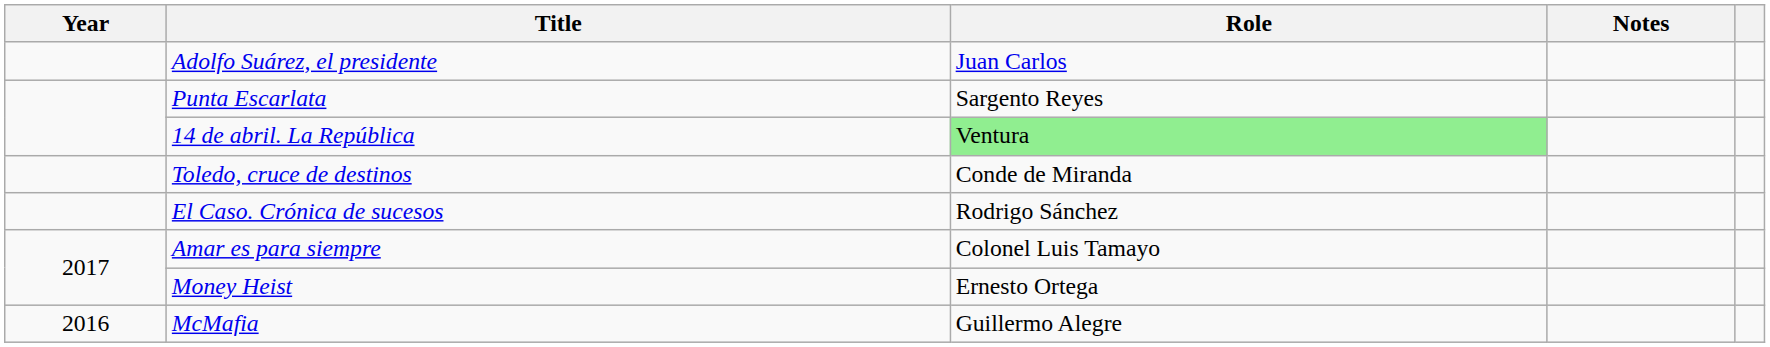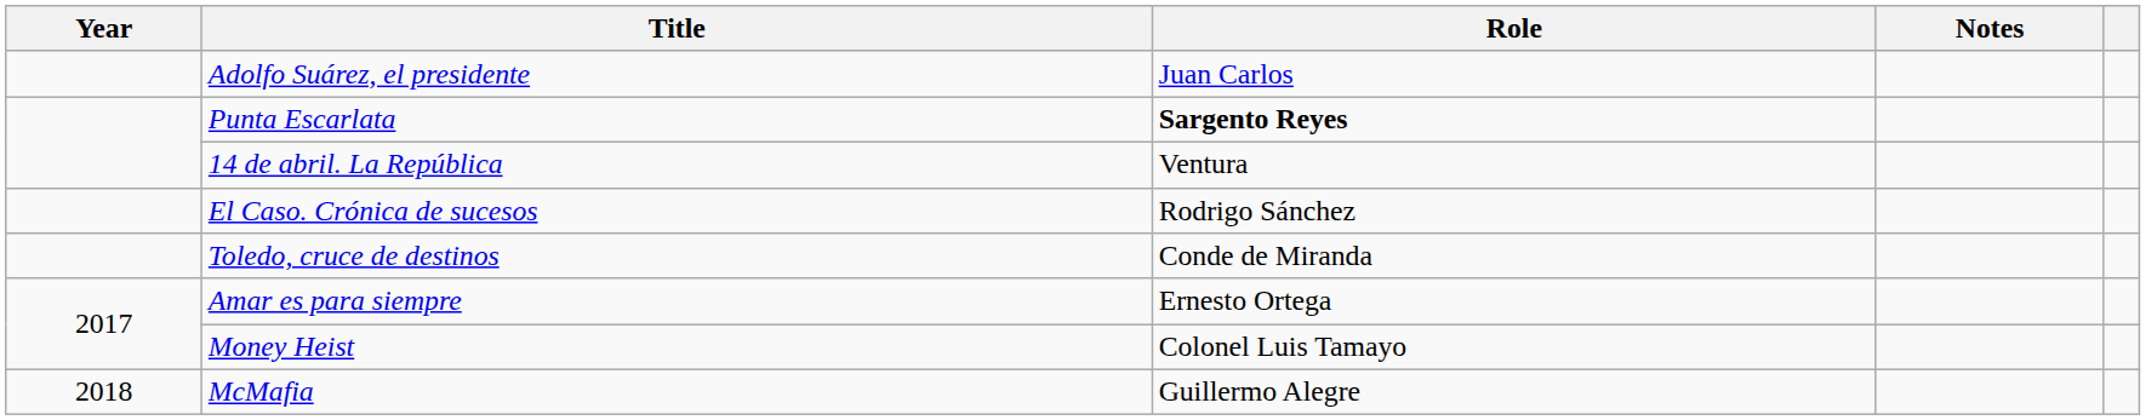Punta Escarlata | Role: normal -> bold
14 de abril. La República | Role: lightgreen background -> no background
rows swapped: Toledo, cruce de destinos <-> El Caso. Crónica de sucesos
Amar es para siempre | Role: Colonel Luis Tamayo -> Ernesto Ortega
Money Heist | Role: Ernesto Ortega -> Colonel Luis Tamayo
McMafia | Year: 2016 -> 2018
